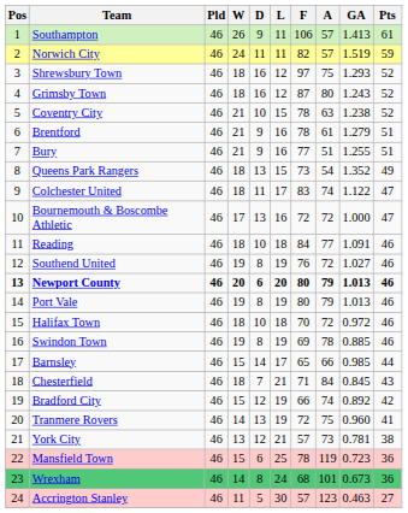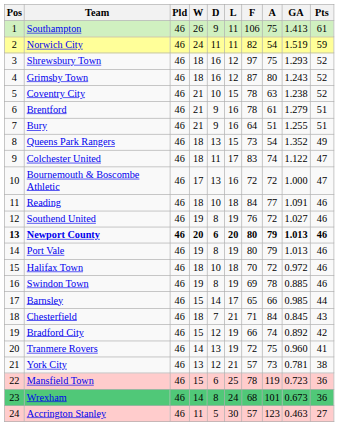Southampton | A: 57 -> 75
Norwich City | A: 57 -> 54
Bury | F: 77 -> 64
